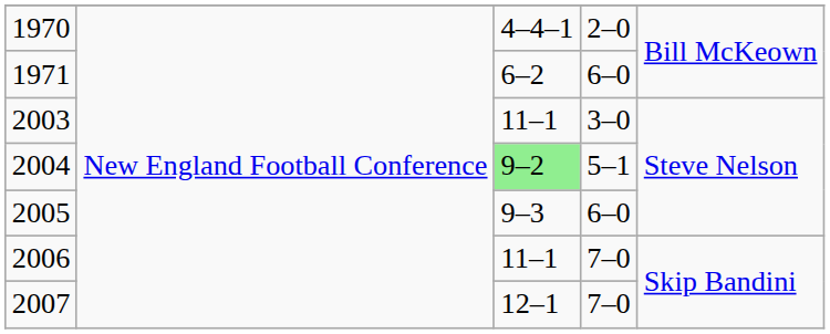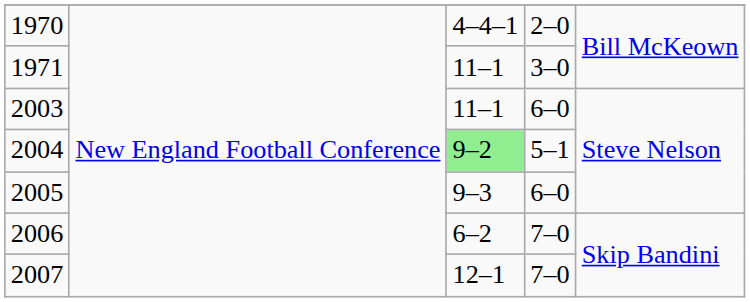1971 | column 3: 6–2 -> 11–1
1971 | column 4: 6–0 -> 3–0
2003 | column 4: 3–0 -> 6–0
2006 | column 3: 11–1 -> 6–2
